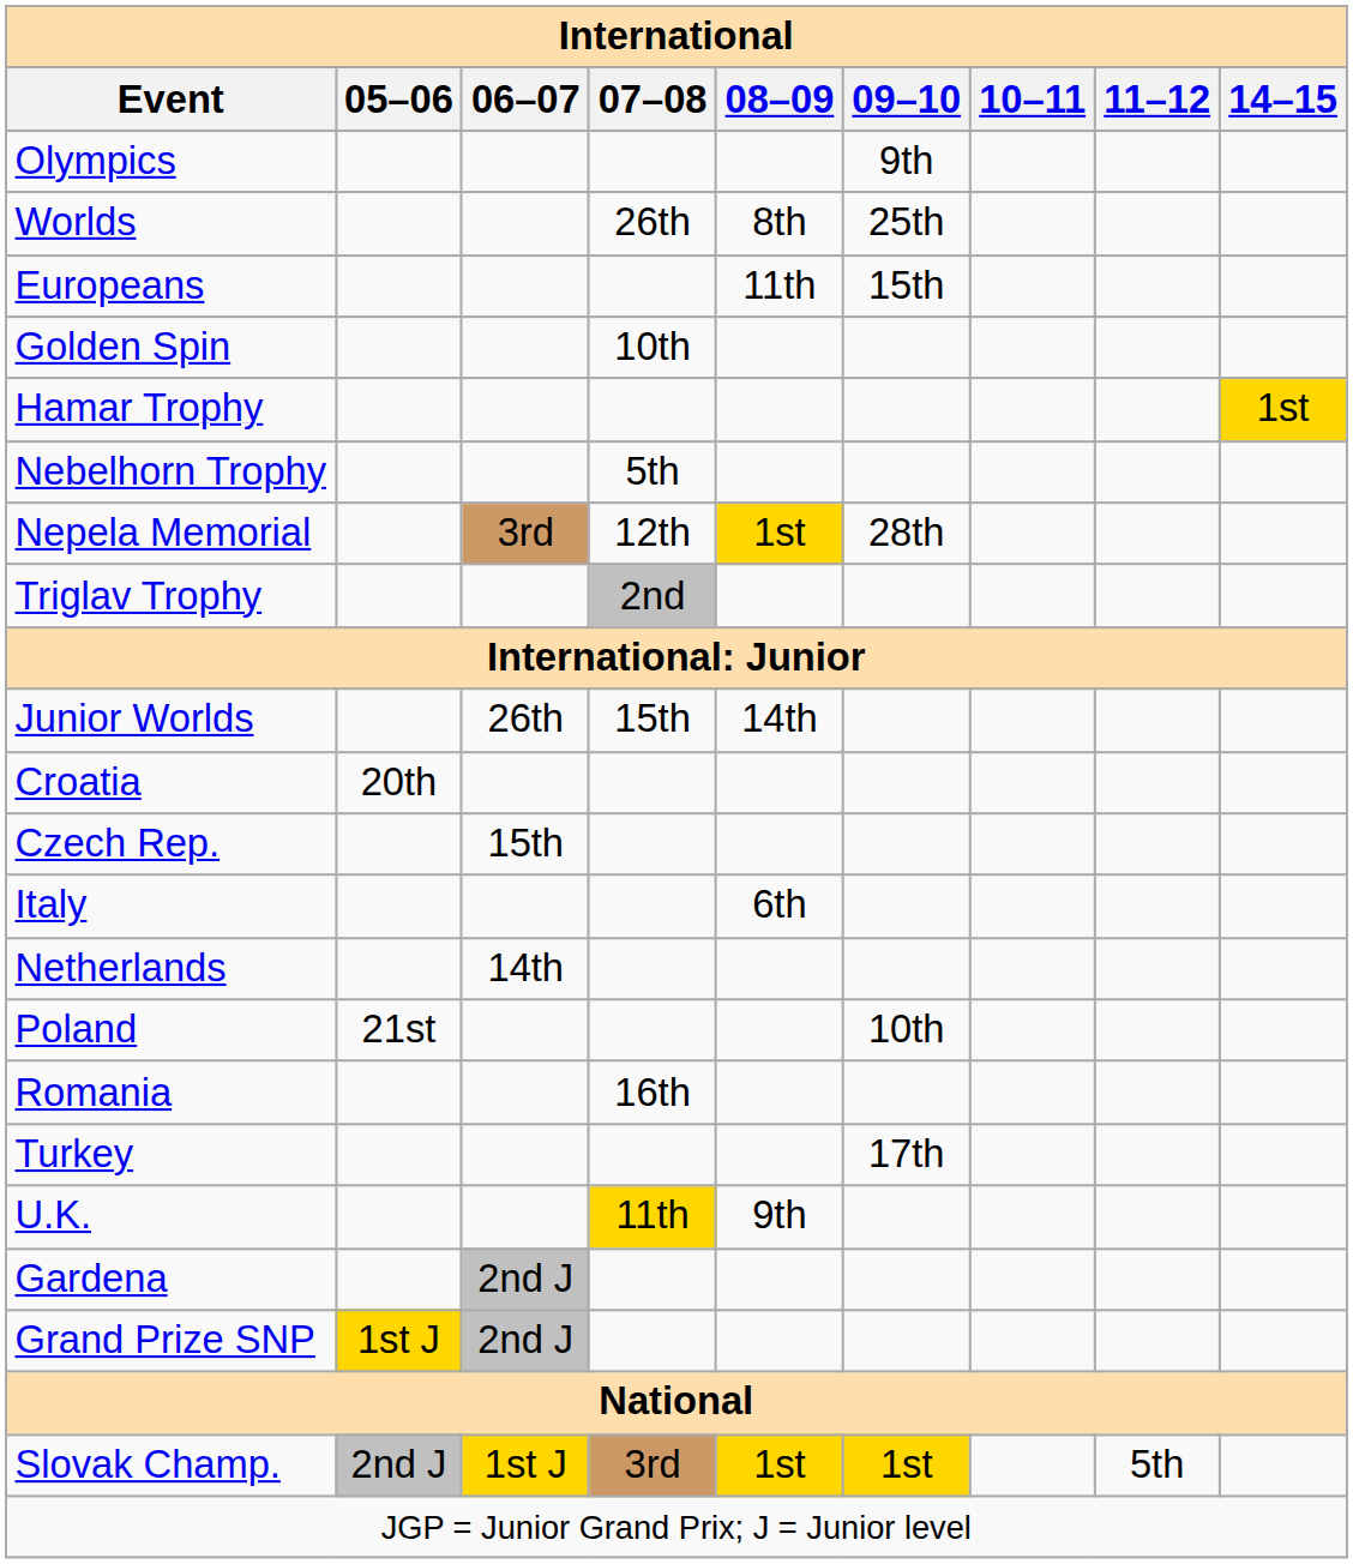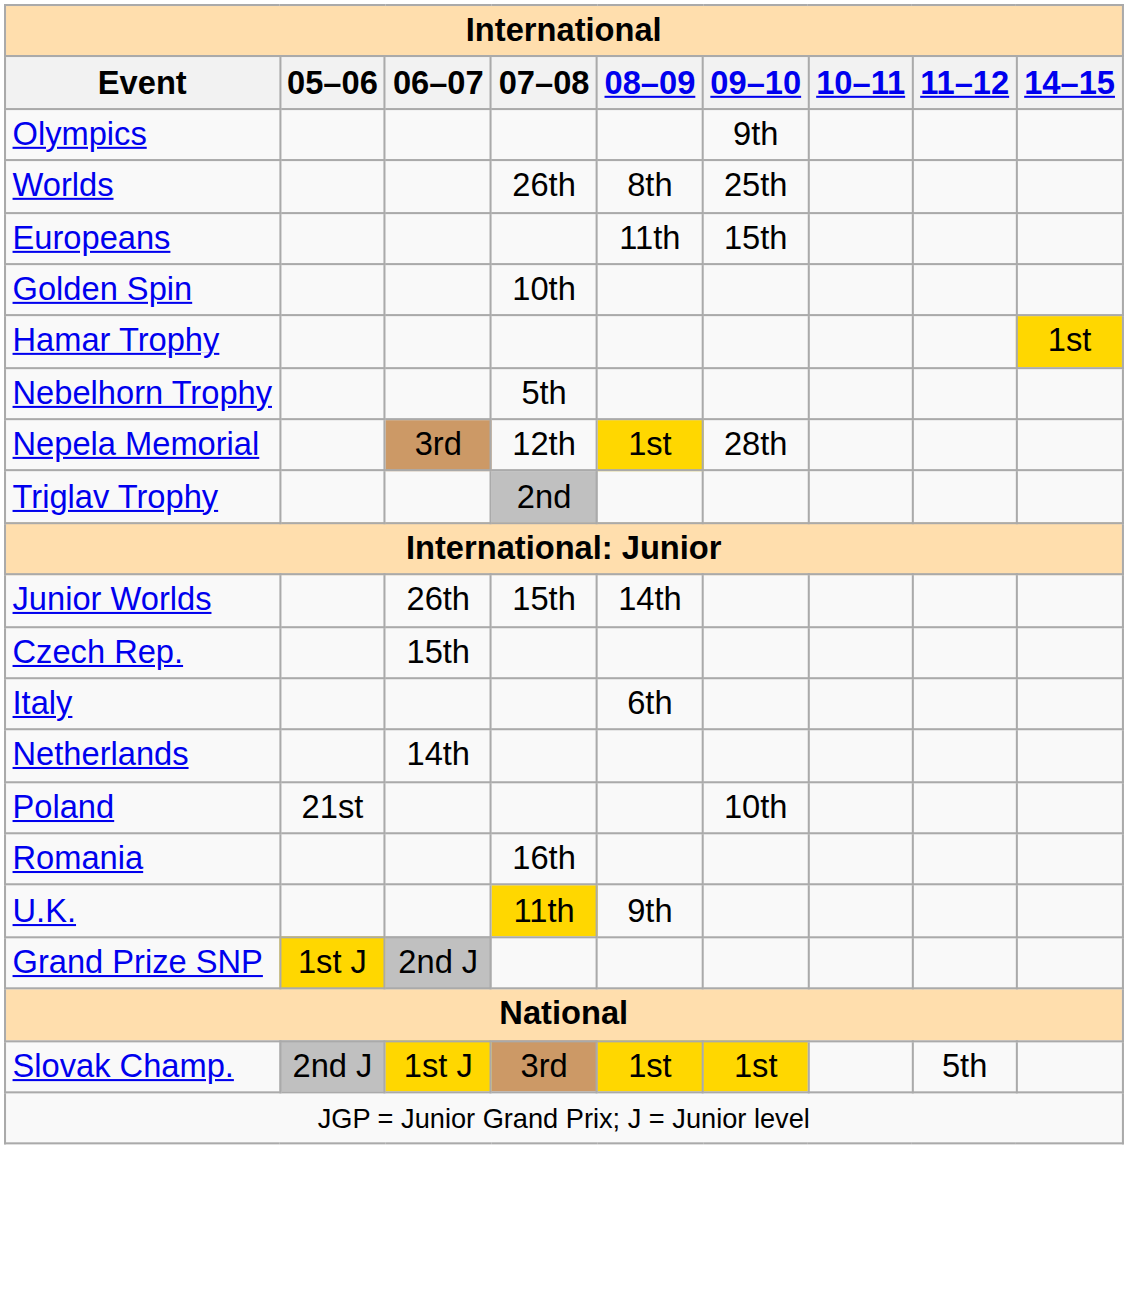- row: Croatia | 20th
- row: Turkey | 17th
- row: Gardena | 2nd J
